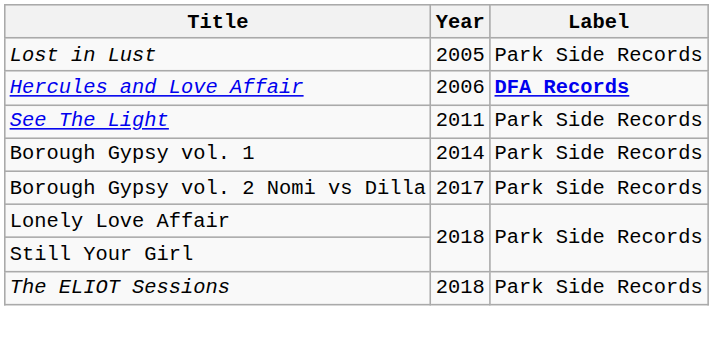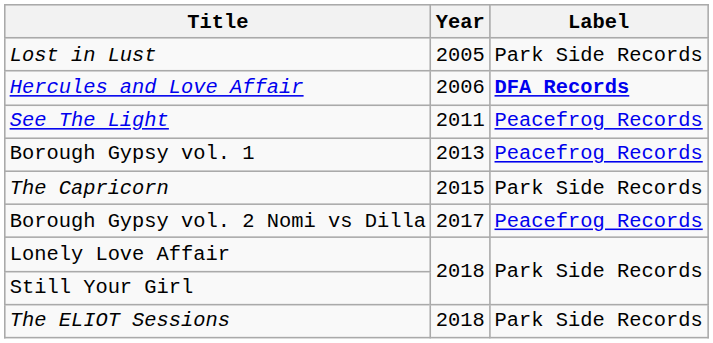See The Light | Label: Park Side Records -> Peacefrog Records
Borough Gypsy vol. 1 | Year: 2014 -> 2013
Borough Gypsy vol. 1 | Label: Park Side Records -> Peacefrog Records
+ row: The Capricorn | 2015 | Park Side Records
Borough Gypsy vol. 2 Nomi vs Dilla | Label: Park Side Records -> Peacefrog Records
